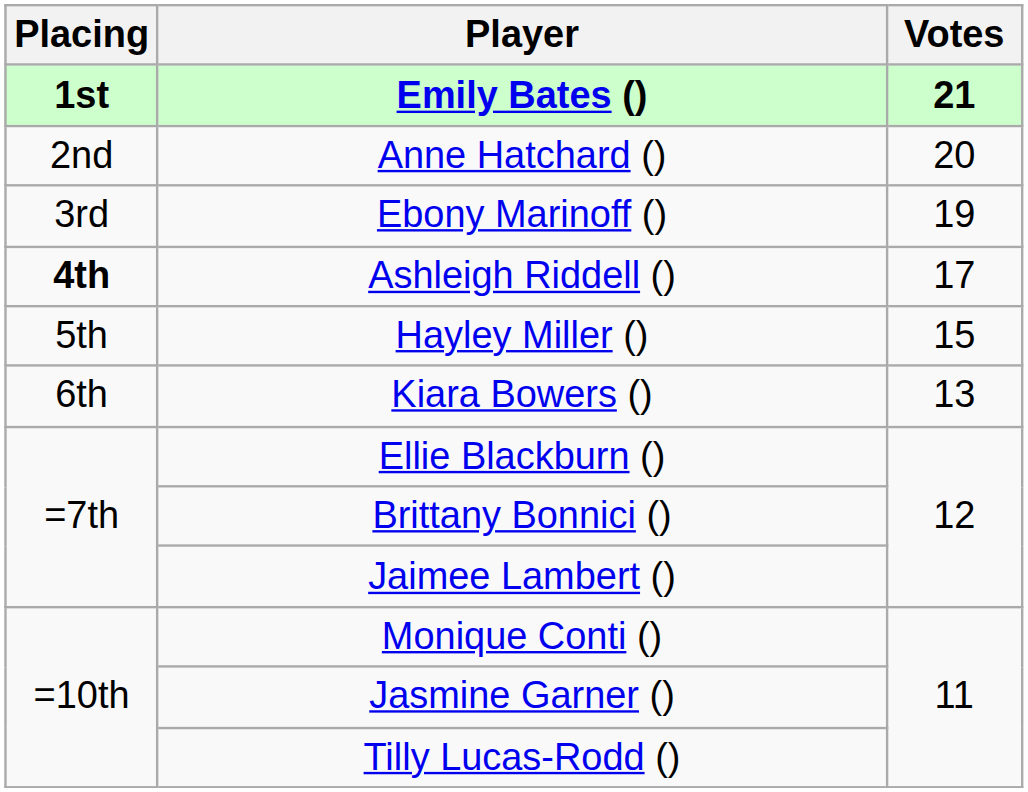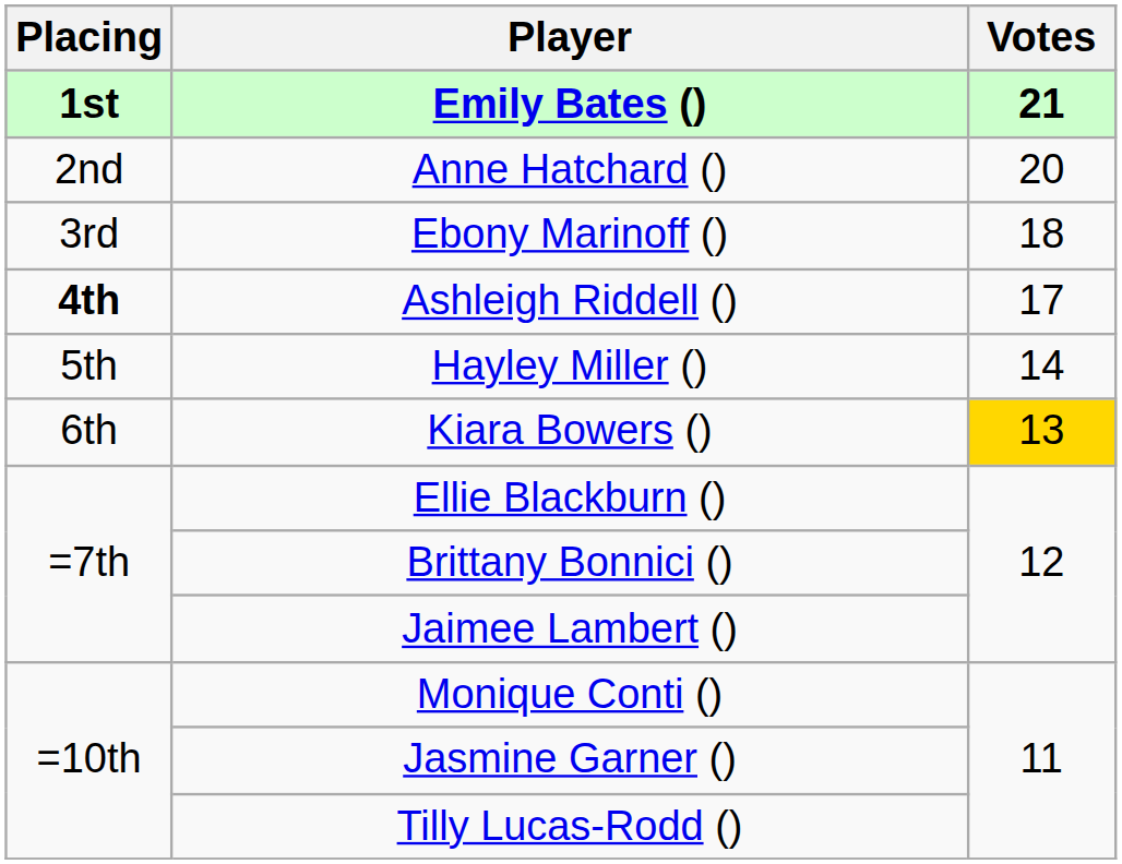Ebony Marinoff () | Votes: 19 -> 18
Hayley Miller () | Votes: 15 -> 14
Kiara Bowers () | Votes: no background -> gold background
